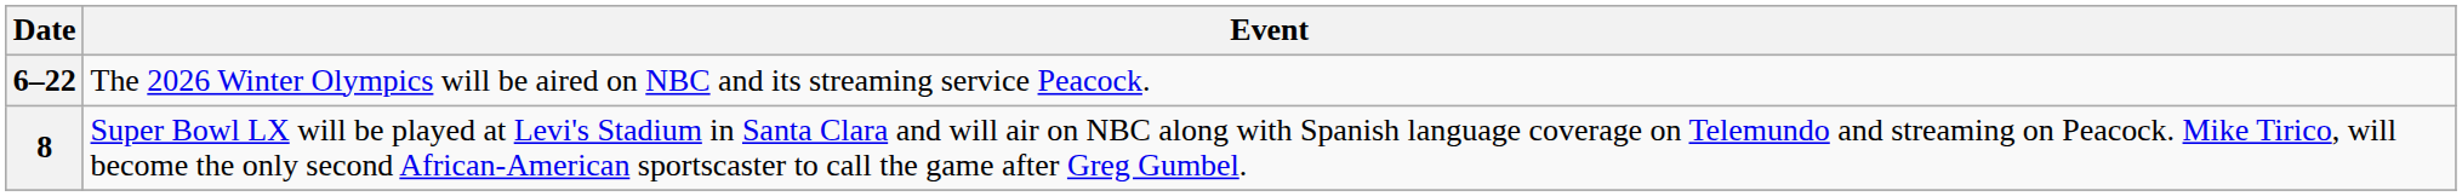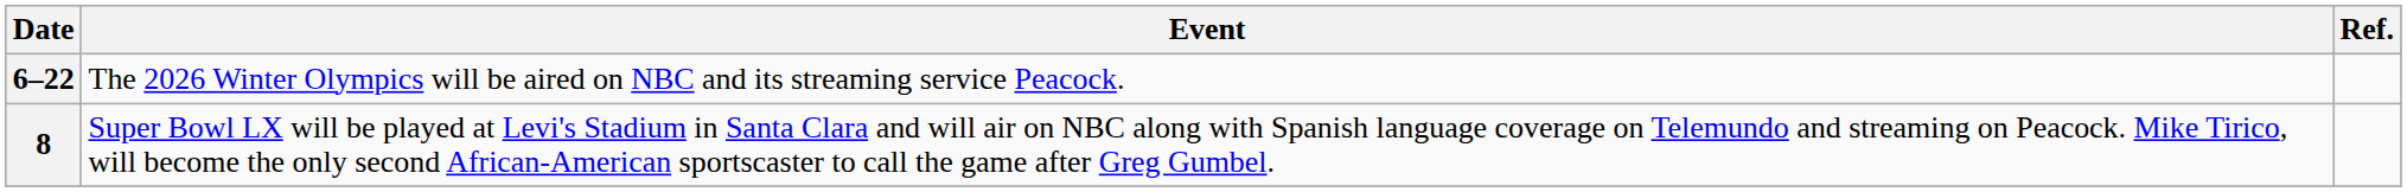+ column: Ref.
